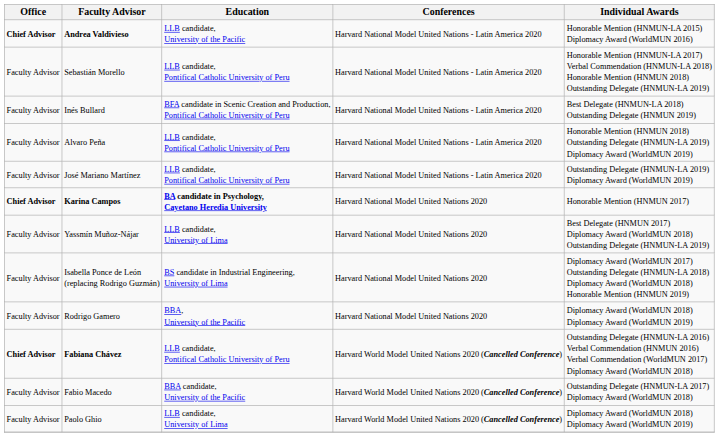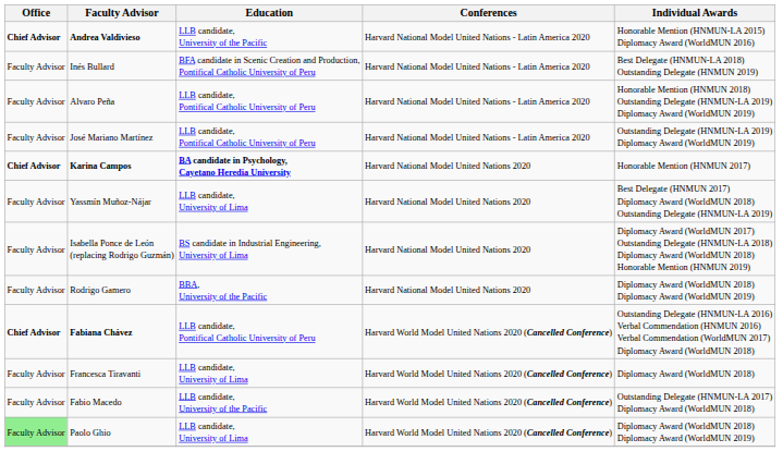- row: Faculty Advisor | Sebastián Morello | LLB candidate, Pontifical Catholic University of Peru | Harvard National Model United Nations - Latin America 2020 | Honorable Mention (HNMUN-LA 2017) Verbal Commendation (HNMUN-LA 2018) Honorable Mention (HNMUN 2018) Outstanding Delegate (HNMUN-LA 2019)
+ row: Faculty Advisor | Francesca Tiravanti | LLB candidate, University of Lima | Harvard World Model United Nations 2020 (Cancelled Conference) | Diplomacy Award (WorldMUN 2018)
Fabio Macedo | Education: BBA candidate, University of the Pacific -> LLB candidate, University of the Pacific
Paolo Ghio | Office: no background -> lightgreen background
